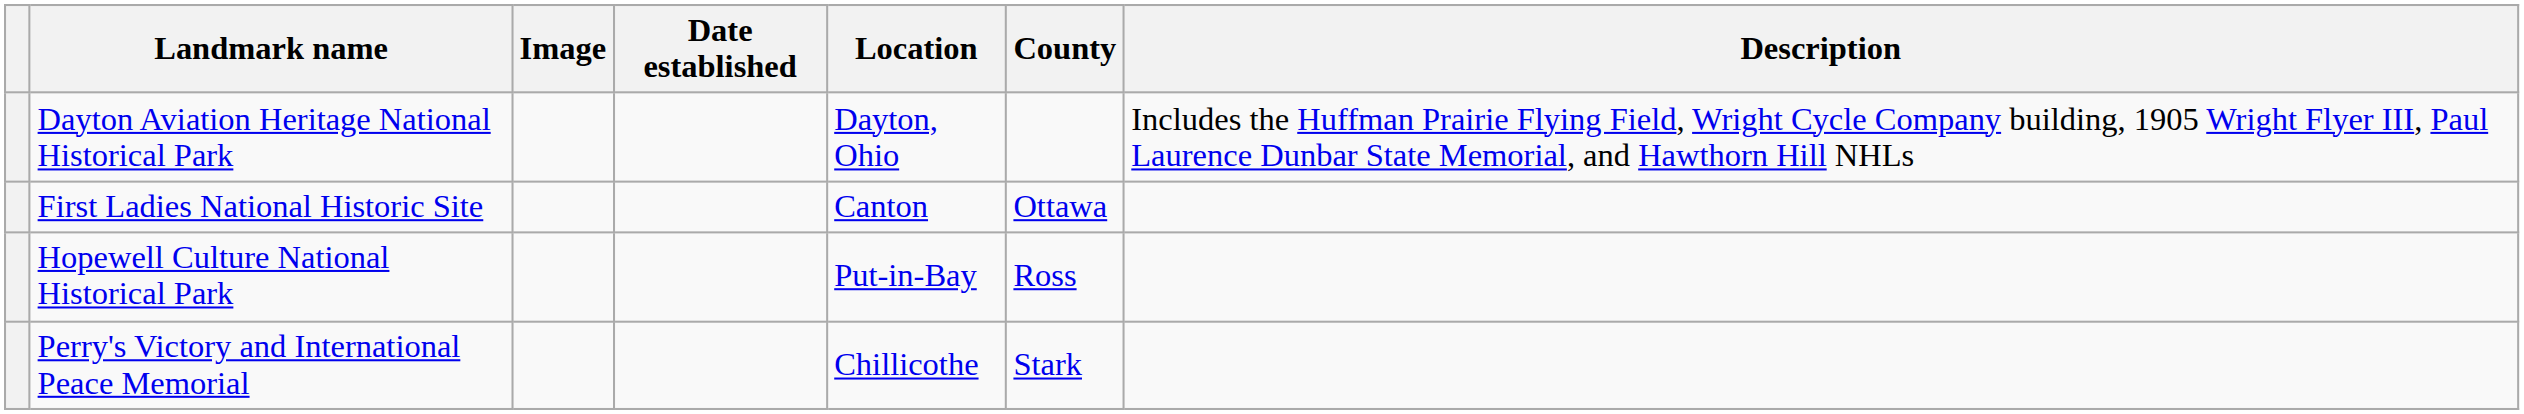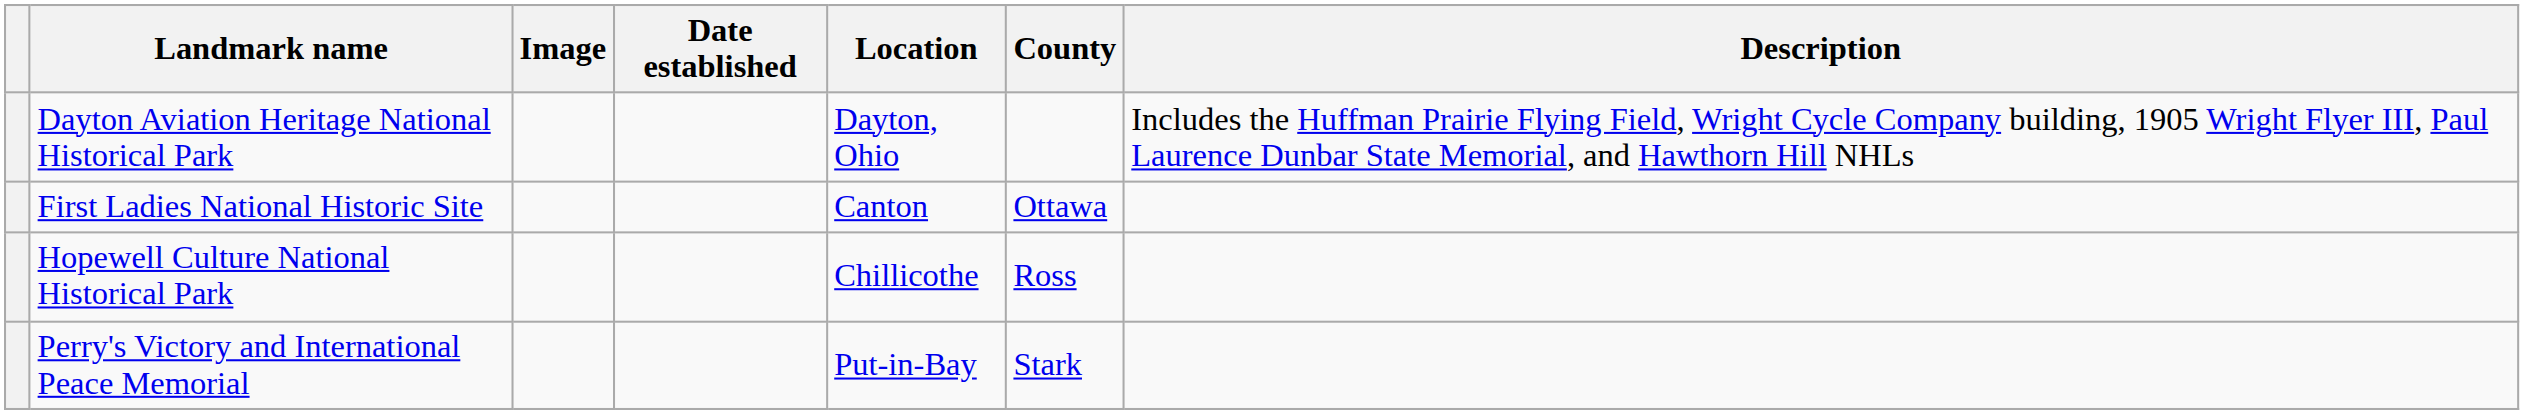Hopewell Culture National Historical Park | Location: Put-in-Bay -> Chillicothe
Perry's Victory and International Peace Memorial | Location: Chillicothe -> Put-in-Bay
